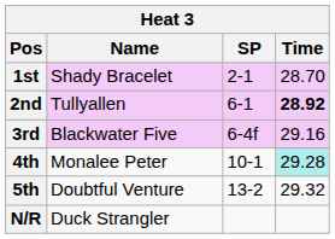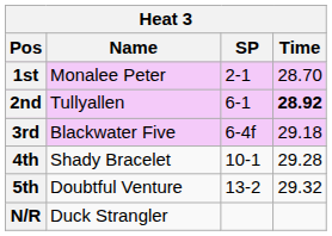1st | Name: Shady Bracelet -> Monalee Peter
3rd | Time: 29.16 -> 29.18
4th | Name: Monalee Peter -> Shady Bracelet
4th | Time: paleturquoise background -> no background
